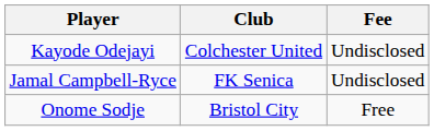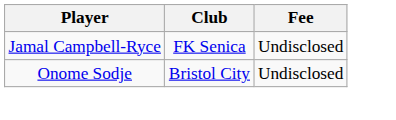- row: Kayode Odejayi | Colchester United | Undisclosed
Onome Sodje | Fee: Free -> Undisclosed
